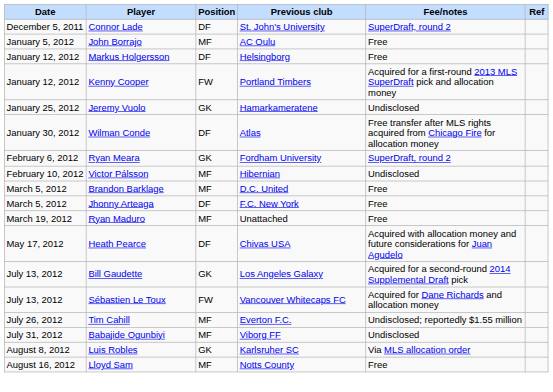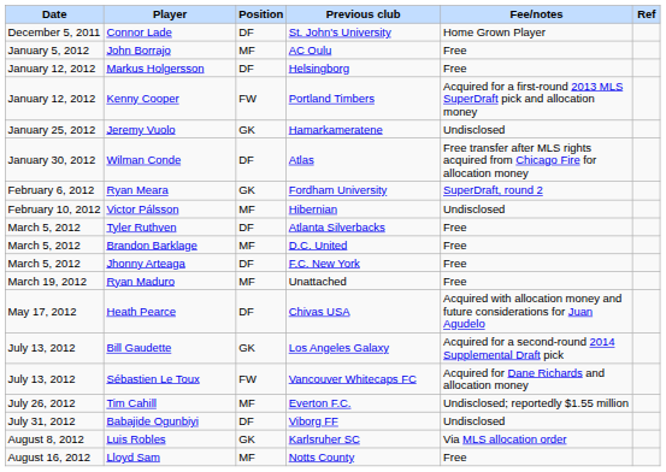Connor Lade | Fee/notes: SuperDraft, round 2 -> Home Grown Player
+ row: March 5, 2012 | Tyler Ruthven | DF | Atlanta Silverbacks | Free
Babajide Ogunbiyi | Position: MF -> DF
